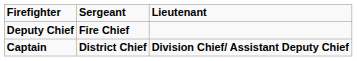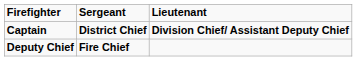rows swapped: Captain <-> Deputy Chief
